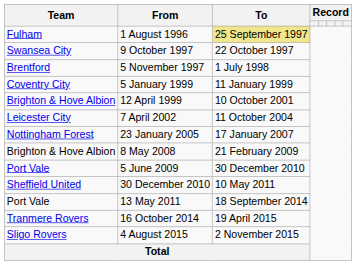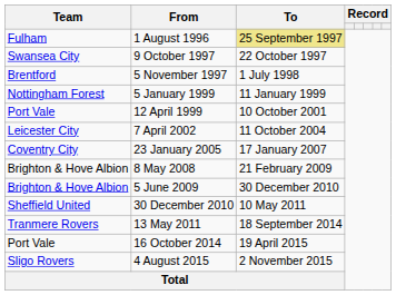5 January 1999 | Team: Coventry City -> Nottingham Forest
12 April 1999 | Team: Brighton & Hove Albion -> Port Vale
23 January 2005 | Team: Nottingham Forest -> Coventry City
5 June 2009 | Team: Port Vale -> Brighton & Hove Albion
13 May 2011 | Team: Port Vale -> Tranmere Rovers
16 October 2014 | Team: Tranmere Rovers -> Port Vale
